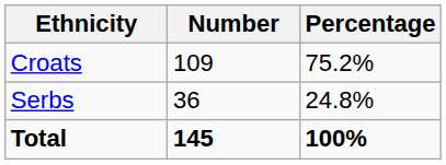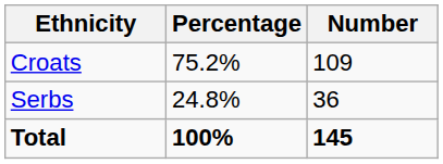columns swapped: Number <-> Percentage
